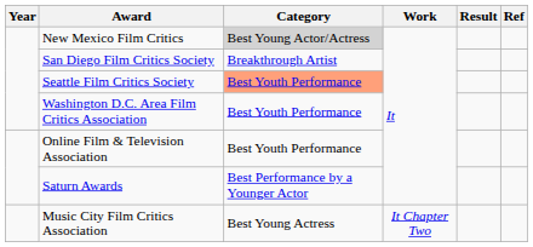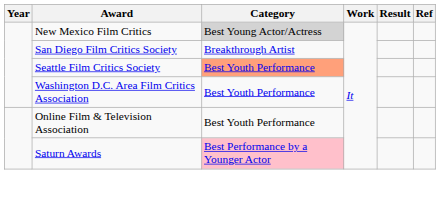Saturn Awards | Category: no background -> pink background
- row: Music City Film Critics Association | Best Young Actress | It Chapter Two
